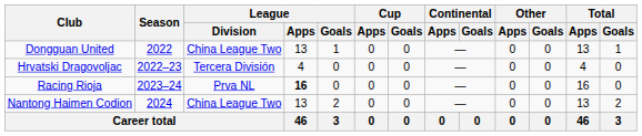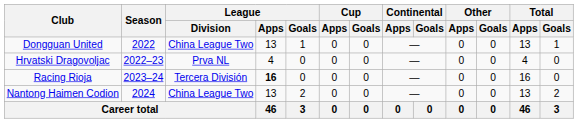Hrvatski Dragovoljac | League / Division: Tercera División -> Prva NL
Racing Rioja | League / Division: Prva NL -> Tercera División
